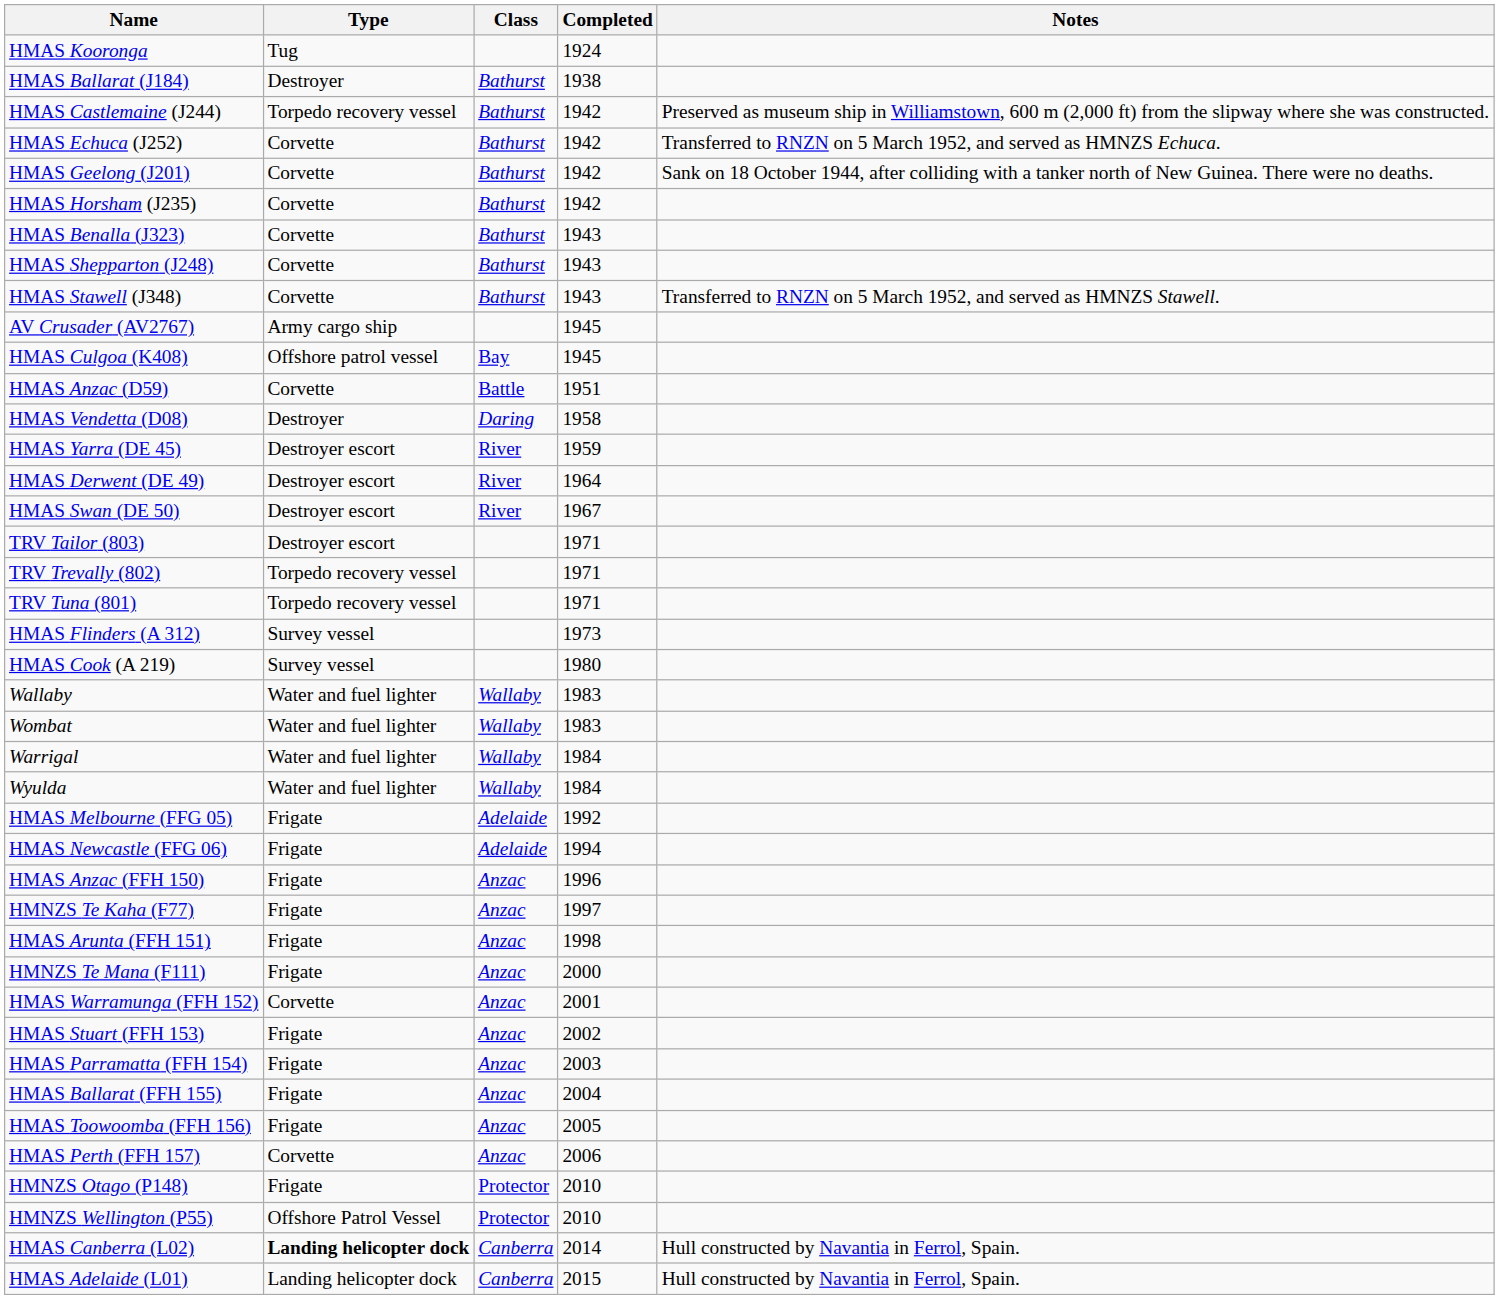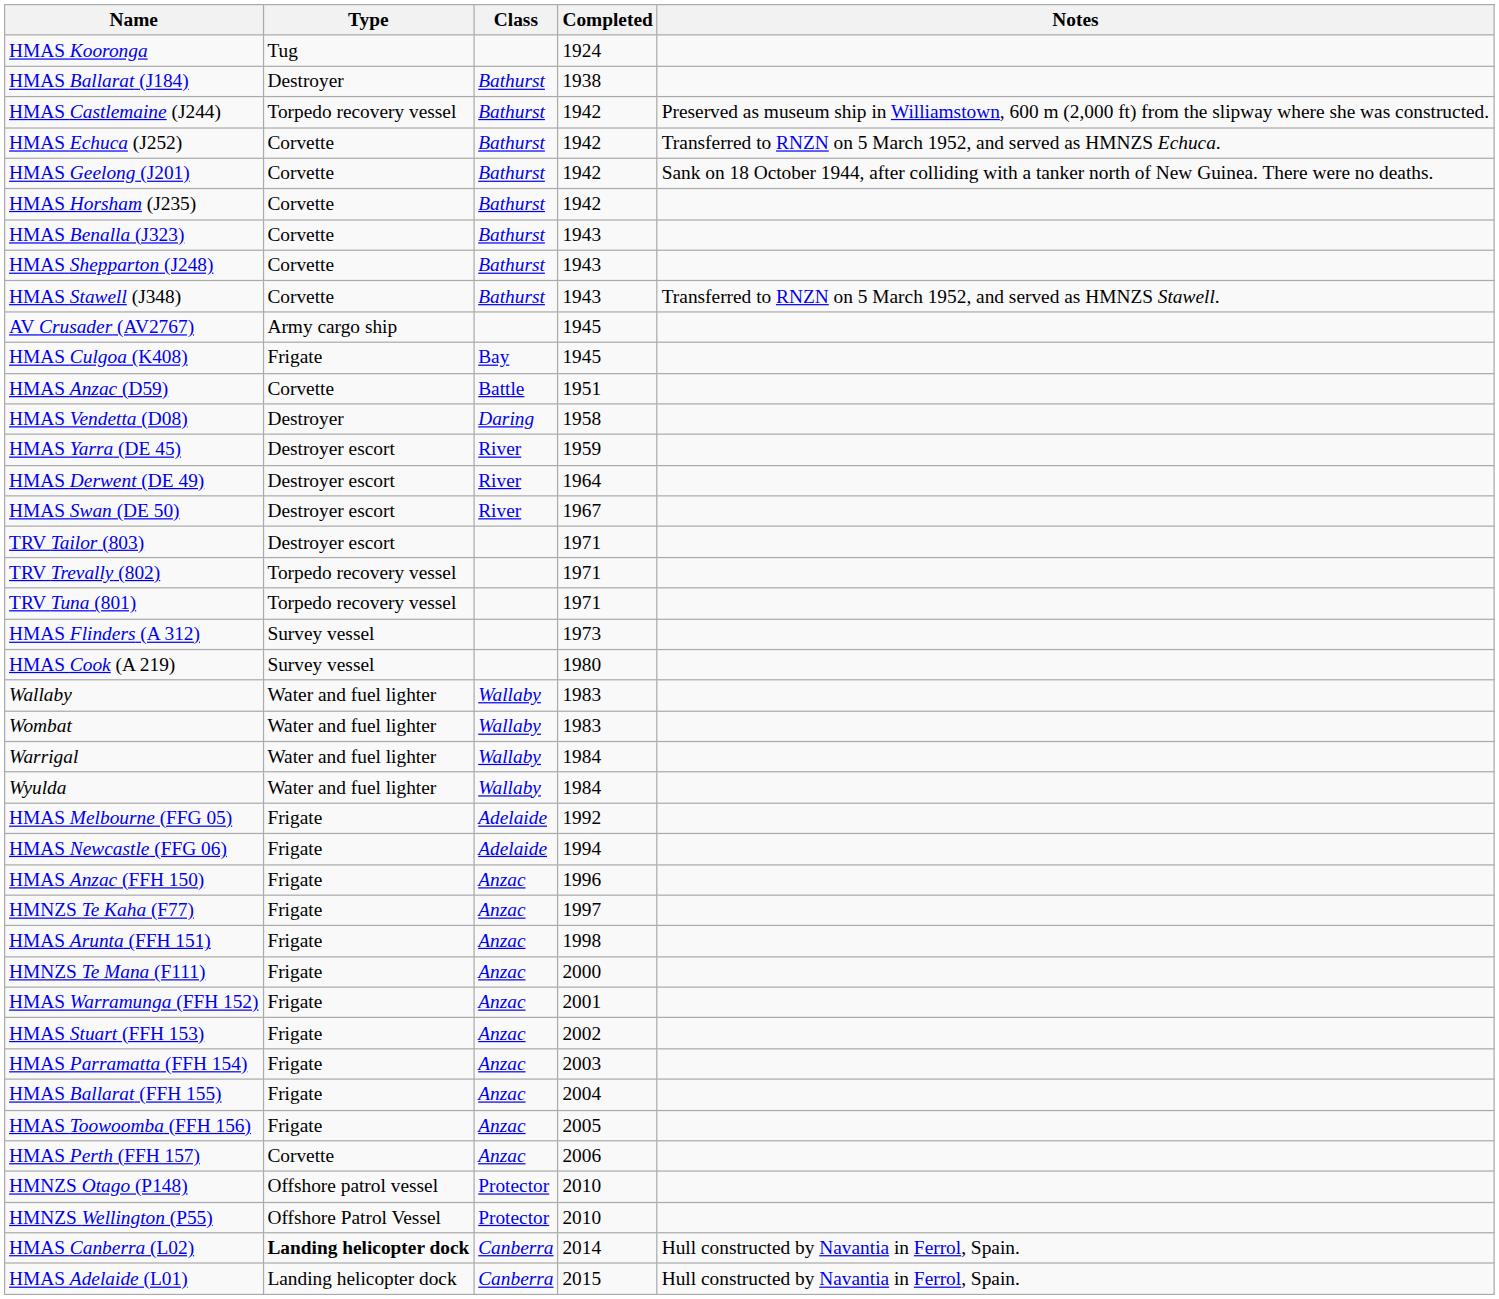HMAS Culgoa (K408) | Type: Offshore patrol vessel -> Frigate
HMAS Warramunga (FFH 152) | Type: Corvette -> Frigate
HMNZS Otago (P148) | Type: Frigate -> Offshore patrol vessel
